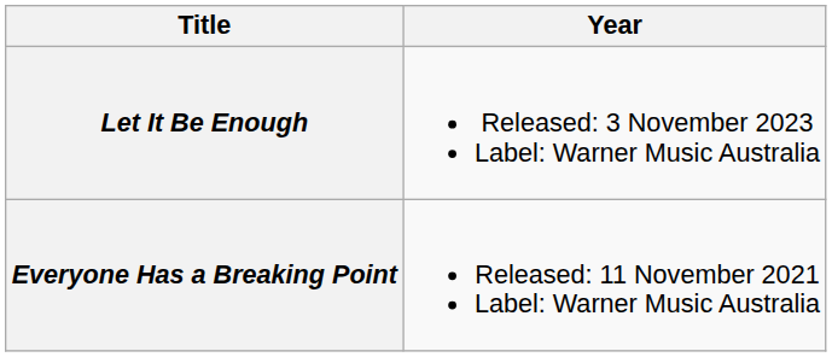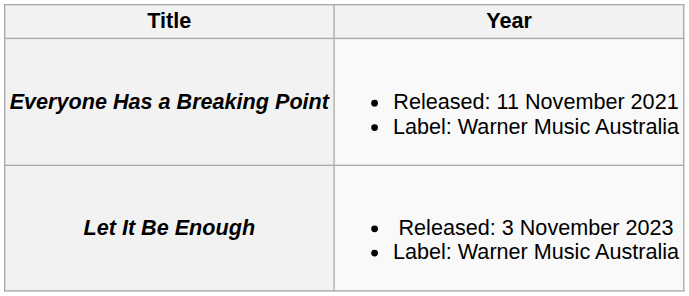rows swapped: Everyone Has a Breaking Point <-> Let It Be Enough
